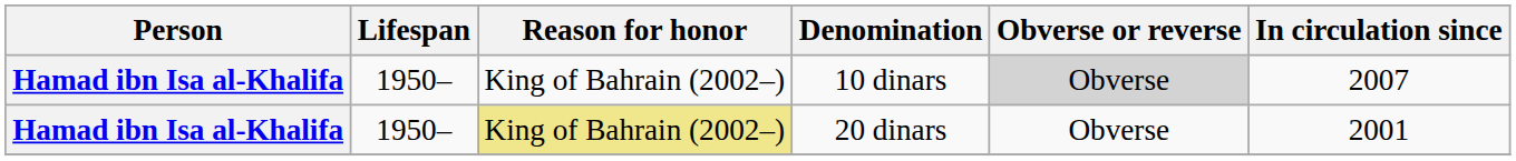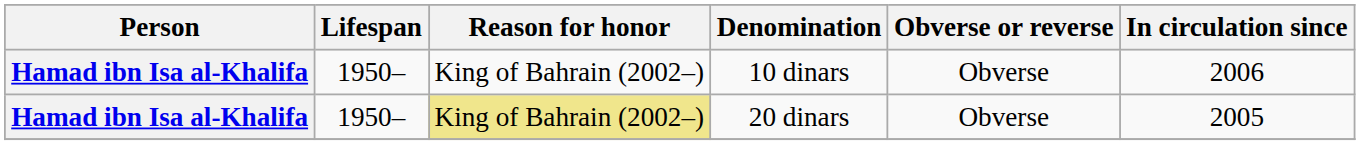10 dinars | Obverse or reverse: lightgrey background -> no background
10 dinars | In circulation since: 2007 -> 2006
20 dinars | In circulation since: 2001 -> 2005
